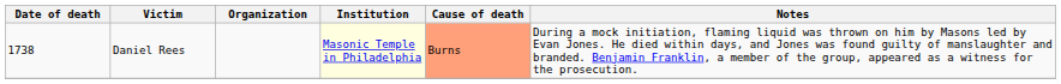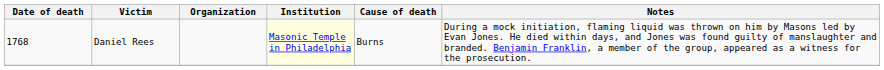Daniel Rees | Date of death: 1738 -> 1768
Daniel Rees | Cause of death: lightsalmon background -> no background
